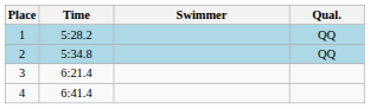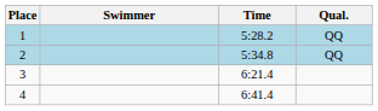columns swapped: Swimmer <-> Time
